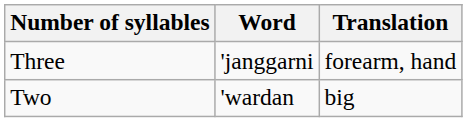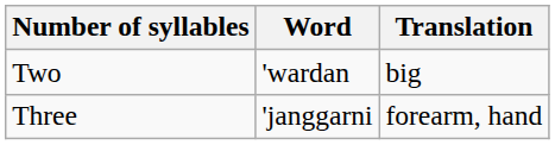rows swapped: Two <-> Three
